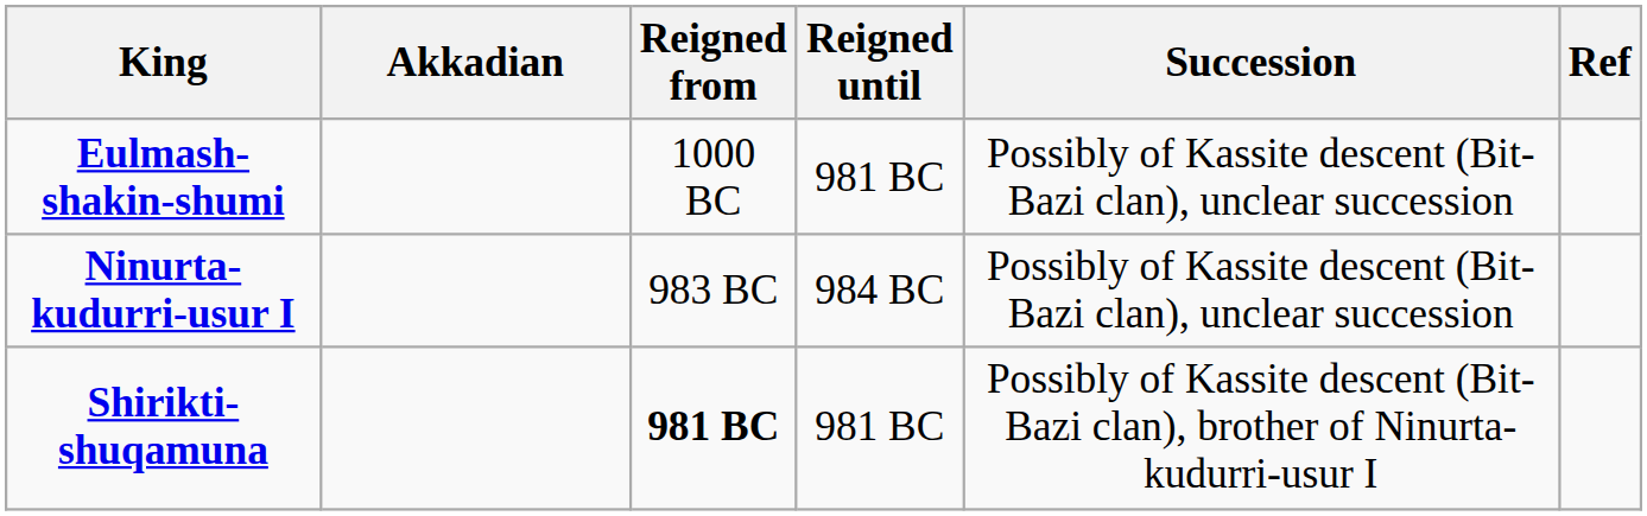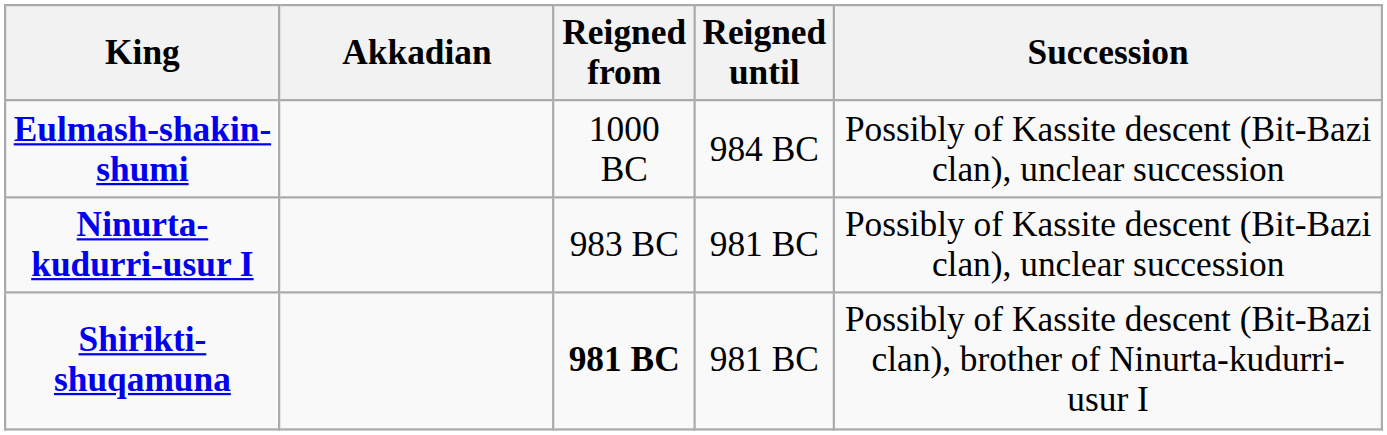- column: Ref
Eulmash-shakin-shumi | Reigned until: 981 BC -> 984 BC
Ninurta-kudurri-usur I | Reigned until: 984 BC -> 981 BC
